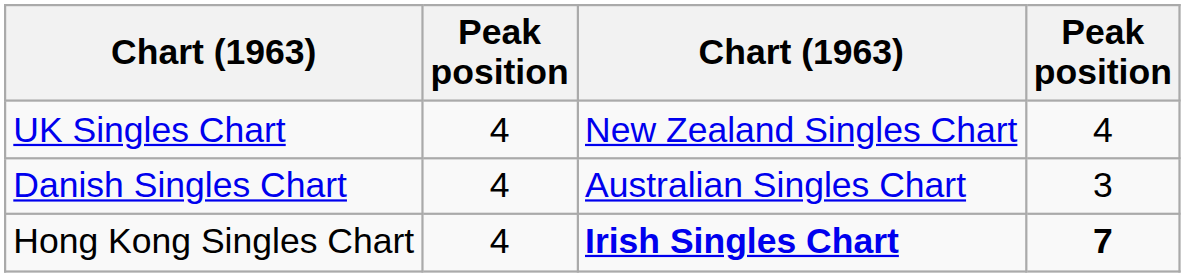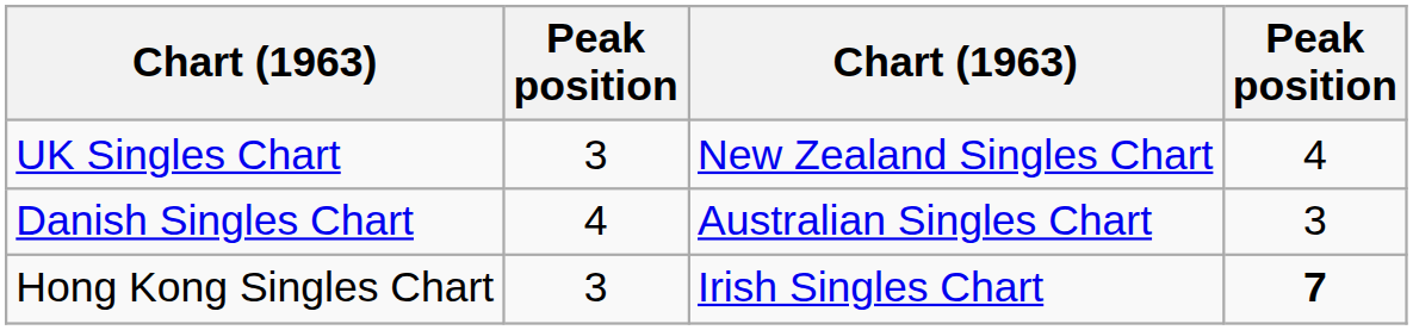UK Singles Chart | column 2: 4 -> 3
Hong Kong Singles Chart | column 2: 4 -> 3
Hong Kong Singles Chart | column 3: bold -> normal
